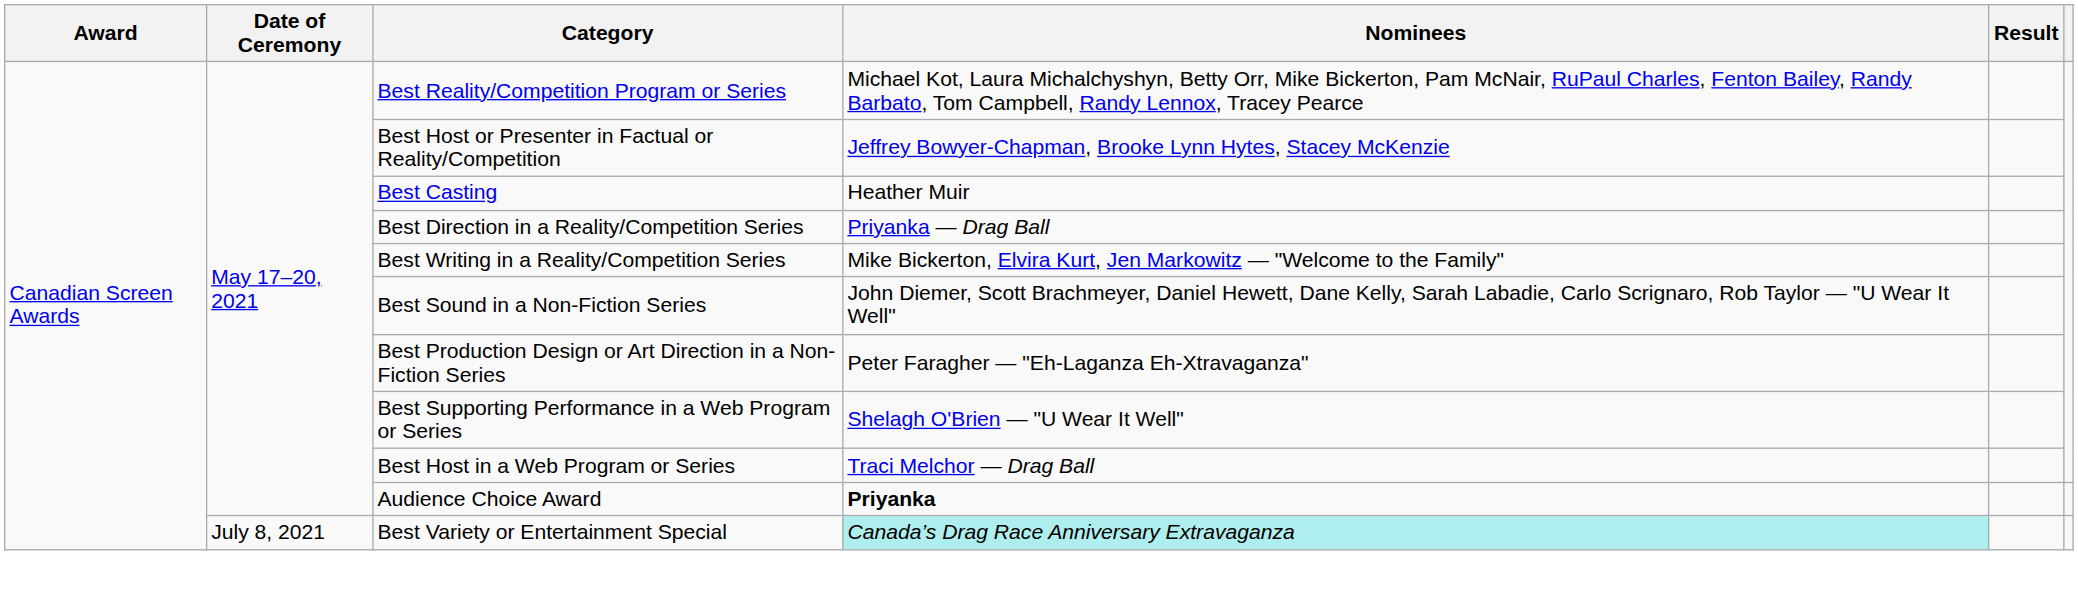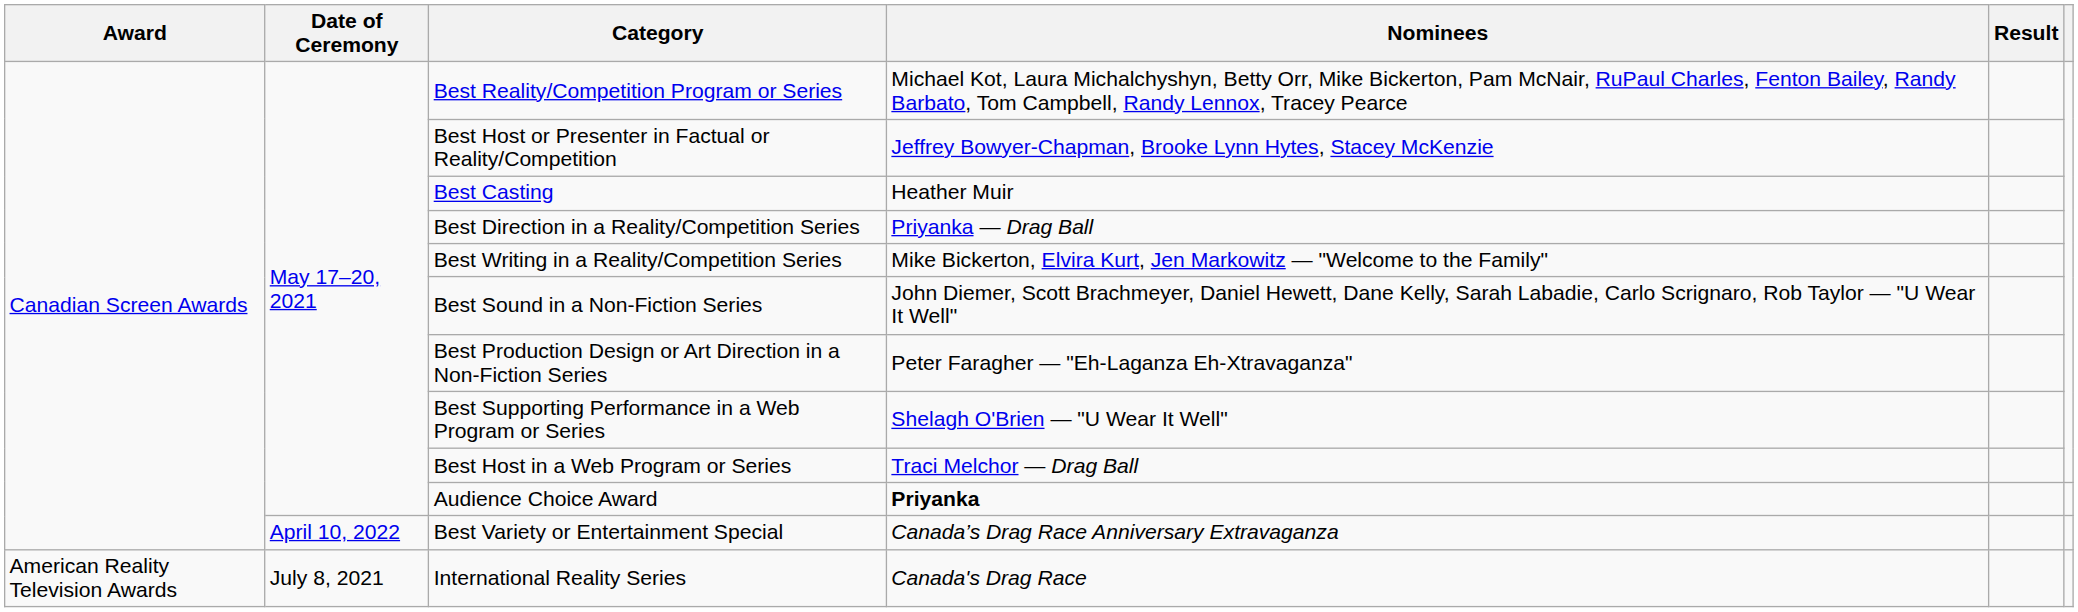Best Variety or Entertainment Special | Date of Ceremony: July 8, 2021 -> April 10, 2022
Best Variety or Entertainment Special | Nominees: paleturquoise background -> no background
+ row: American Reality Television Awards | July 8, 2021 | International Reality Series | Canada's Drag Race
